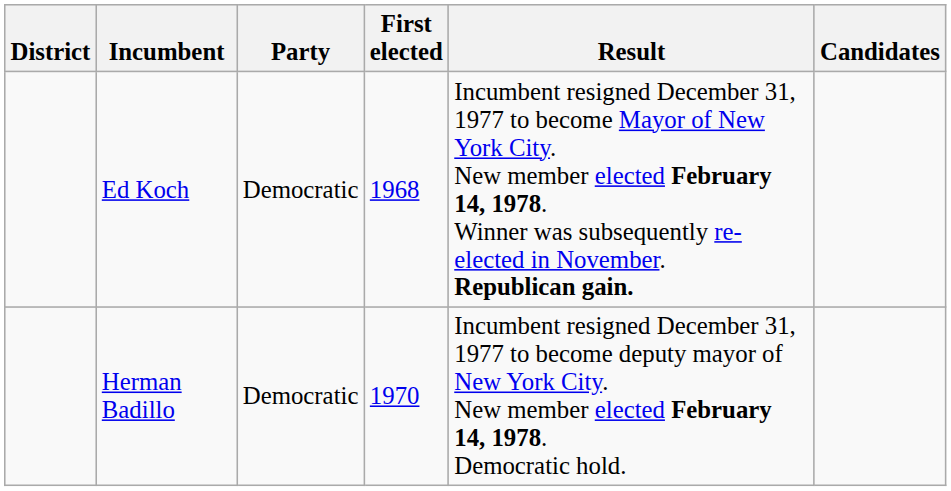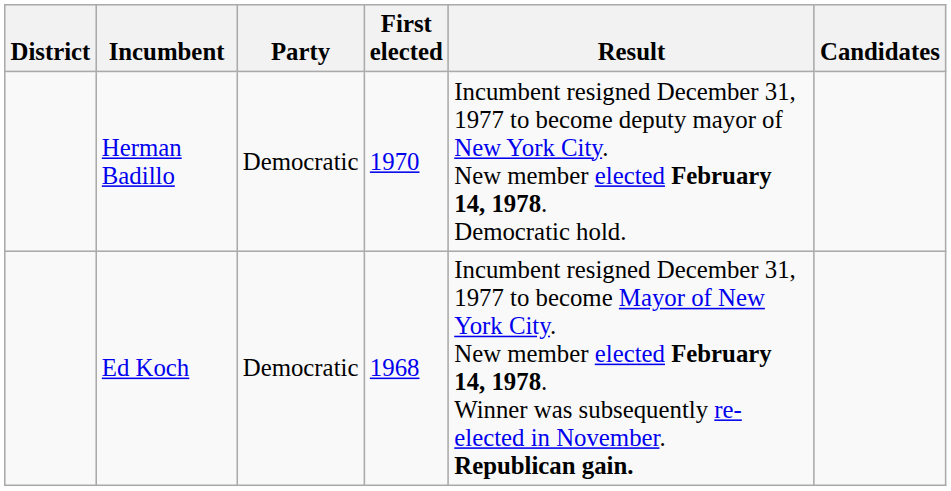rows swapped: Ed Koch <-> Herman Badillo
